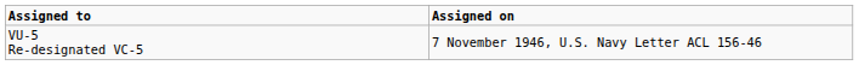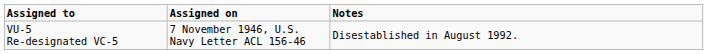+ column: Notes | Disestablished in August 1992.
